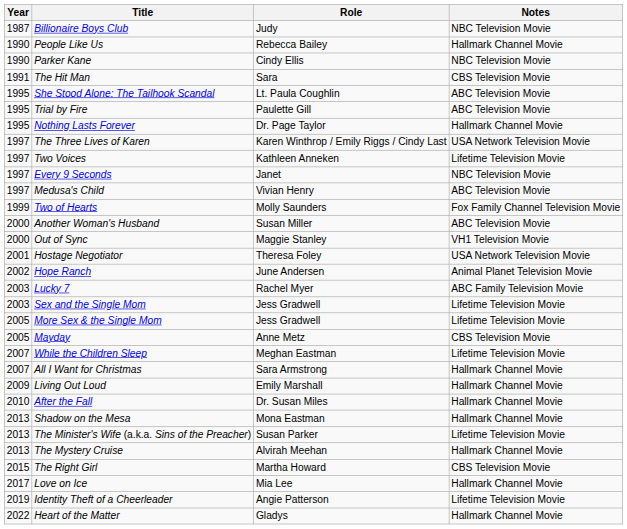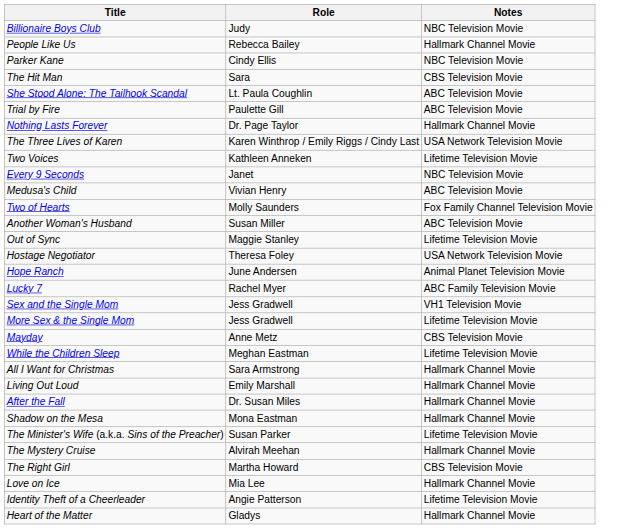- column: Year | 1987 | 1990 | 1990 | 1991 | 1995 | 1995 | 1995 | 1997 | 1997 | 1997 | 1997 | 1999 | 2000 | 2000 | 2001 | 2002 | 2003 | 2003 | 2005 | 2005 | 2007 | 2007 | 2009 | 2010 | 2013 | 2013 | 2013 | 2015 | 2017 | 2019 | 2022
Out of Sync | Notes: VH1 Television Movie -> Lifetime Television Movie
Sex and the Single Mom | Notes: Lifetime Television Movie -> VH1 Television Movie
